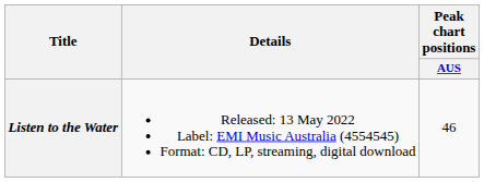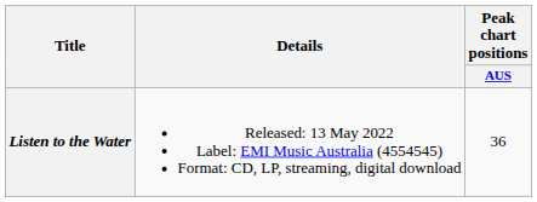Listen to the Water | Peak chart positions / AUS: 46 -> 36
